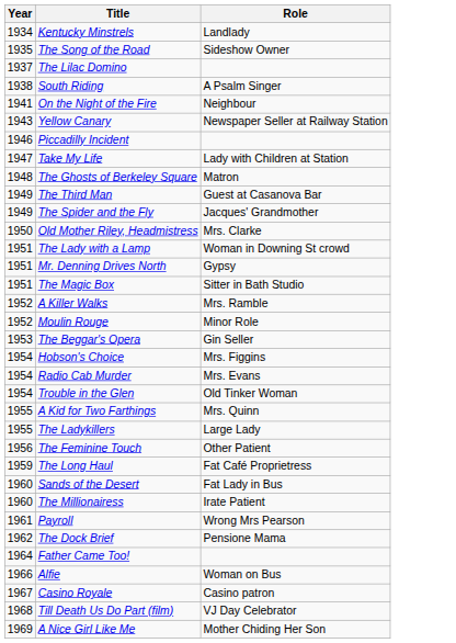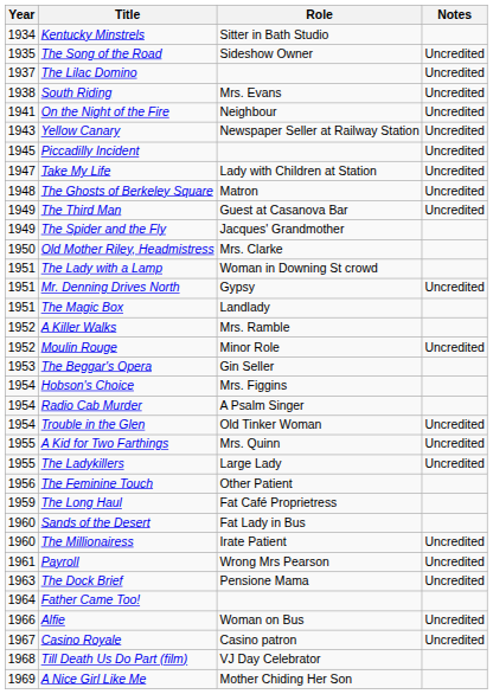+ column: Notes | Uncredited | Uncredited | Uncredited | Uncredited | Uncredited | Uncredited | Uncredited | Uncredited | Uncredited | Uncredited | Uncredited | Uncredited | Uncredited | Uncredited | Uncredited | Uncredited | Uncredited | Uncredited | Uncredited
Kentucky Minstrels | Role: Landlady -> Sitter in Bath Studio
South Riding | Role: A Psalm Singer -> Mrs. Evans
Piccadilly Incident | Year: 1946 -> 1945
The Magic Box | Role: Sitter in Bath Studio -> Landlady
Radio Cab Murder | Role: Mrs. Evans -> A Psalm Singer
The Dock Brief | Year: 1962 -> 1963
